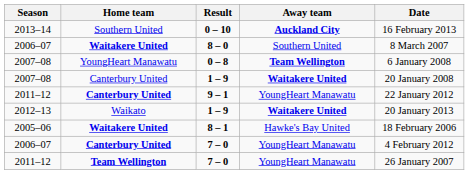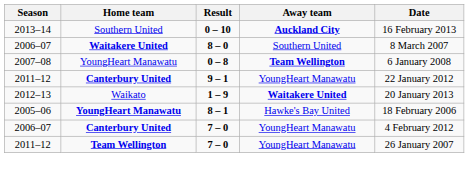- row: 2007–08 | Canterbury United | 1 – 9 | Waitakere United | 20 January 2008
8 – 1 | Home team: Waitakere United -> YoungHeart Manawatu
